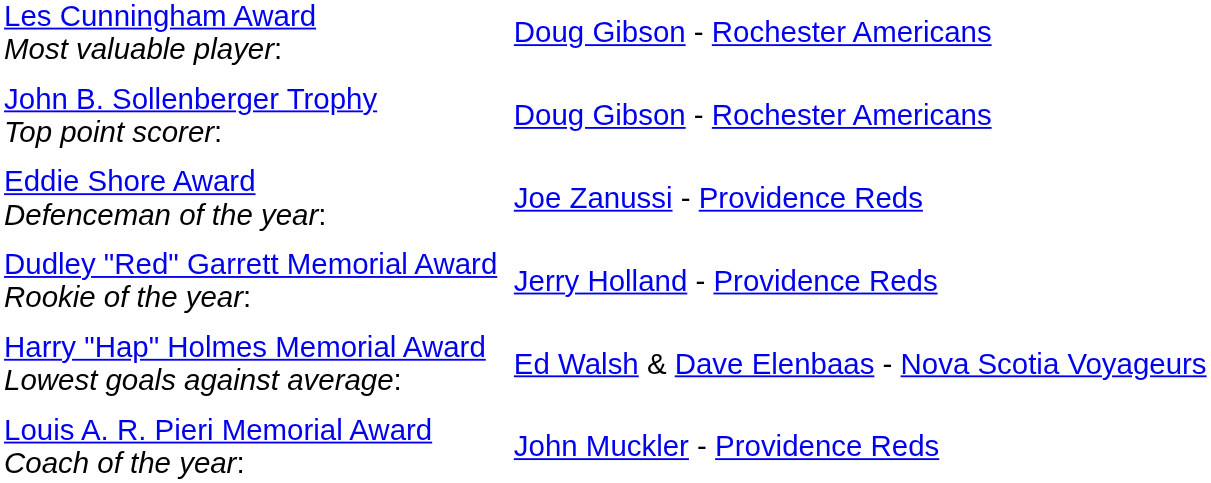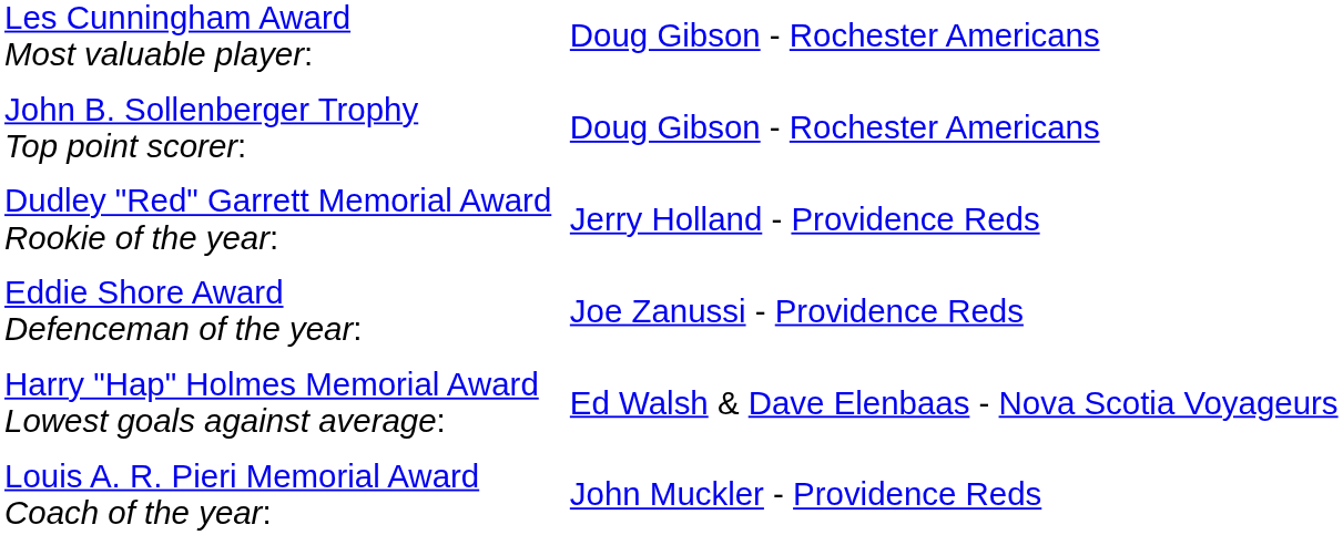rows swapped: Dudley "Red" Garrett Memorial Award Rookie of the year: <-> Eddie Shore Award Defenceman of the year:
